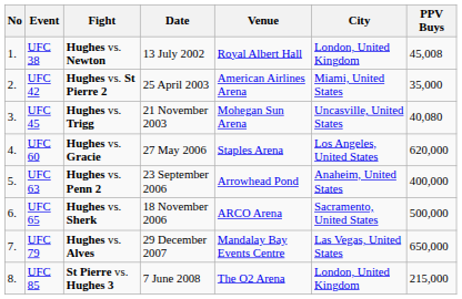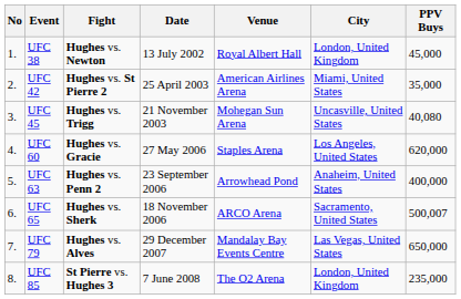UFC 38 | PPV Buys: 45,008 -> 45,000
UFC 65 | PPV Buys: 500,000 -> 500,007
UFC 85 | PPV Buys: 215,000 -> 235,000
